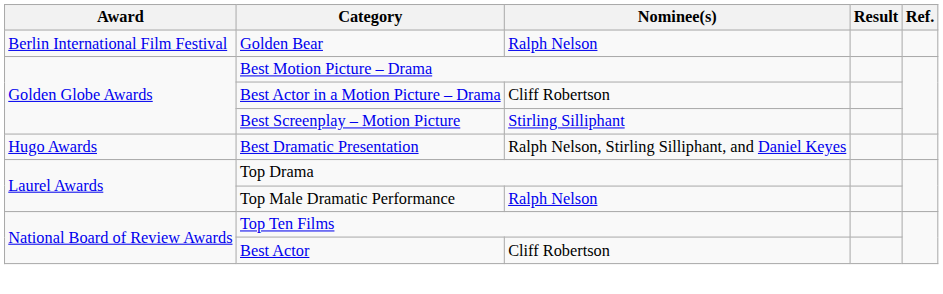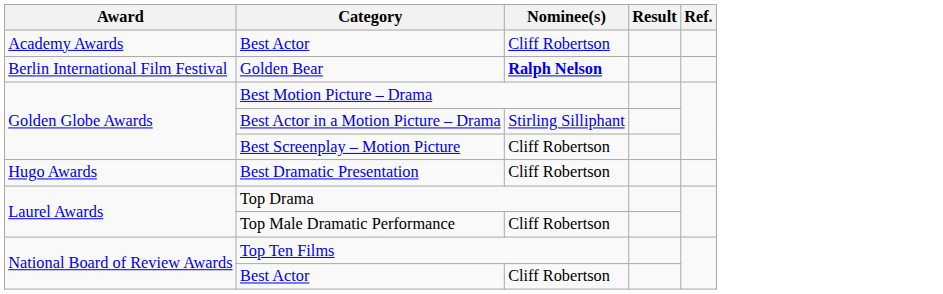+ row: Academy Awards | Best Actor | Cliff Robertson
Golden Bear | Nominee(s): normal -> bold
Best Actor in a Motion Picture – Drama | Nominee(s): Cliff Robertson -> Stirling Silliphant
Best Screenplay – Motion Picture | Nominee(s): Stirling Silliphant -> Cliff Robertson
Best Dramatic Presentation | Nominee(s): Ralph Nelson, Stirling Silliphant, and Daniel Keyes -> Cliff Robertson
Top Male Dramatic Performance | Nominee(s): Ralph Nelson -> Cliff Robertson
